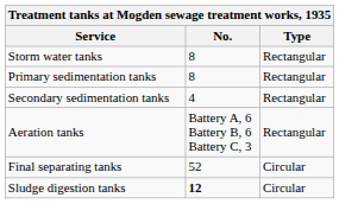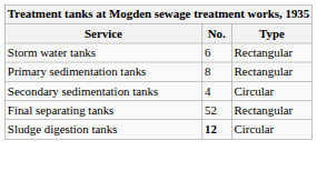Storm water tanks | No.: 8 -> 6
Secondary sedimentation tanks | Type: Rectangular -> Circular
- row: Aeration tanks | Battery A, 6 Battery B, 6 Battery C, 3 | Rectangular
Final separating tanks | Type: Circular -> Rectangular
